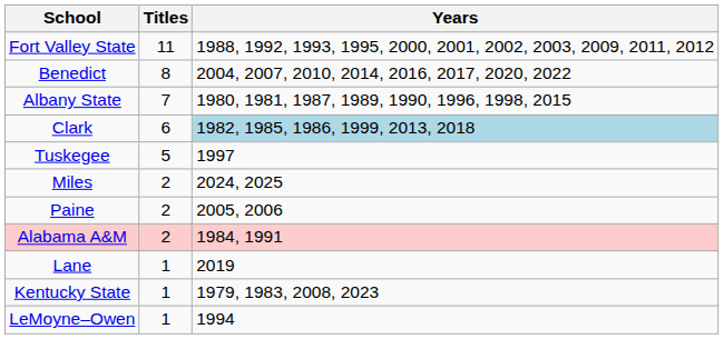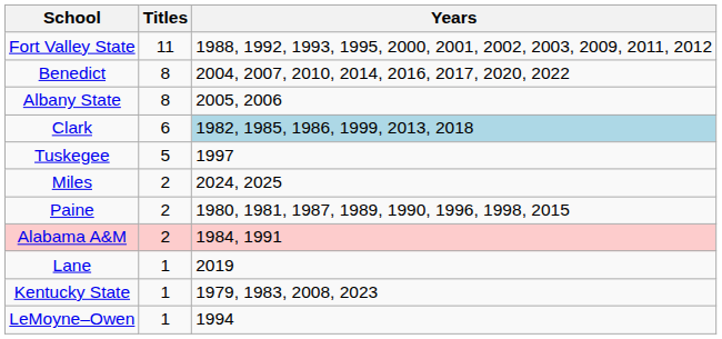Albany State | Titles: 7 -> 8
Albany State | Years: 1980, 1981, 1987, 1989, 1990, 1996, 1998, 2015 -> 2005, 2006
Paine | Years: 2005, 2006 -> 1980, 1981, 1987, 1989, 1990, 1996, 1998, 2015
